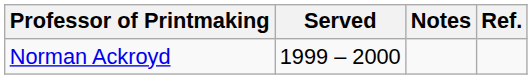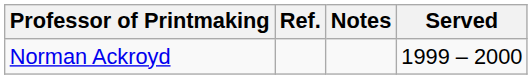columns swapped: Served <-> Ref.
